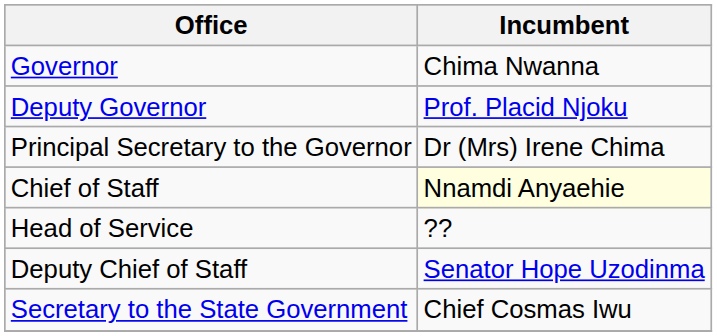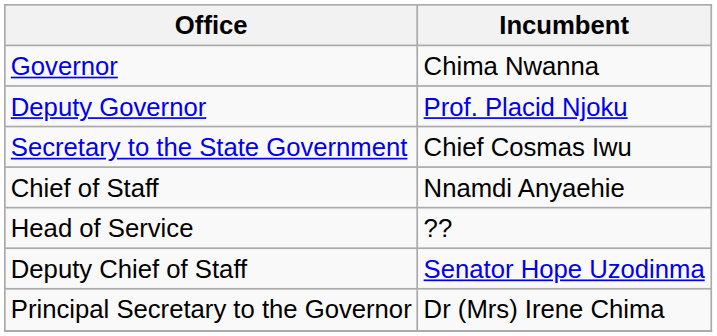rows swapped: Secretary to the State Government <-> Principal Secretary to the Governor
Chief of Staff | Incumbent: lightyellow background -> no background
